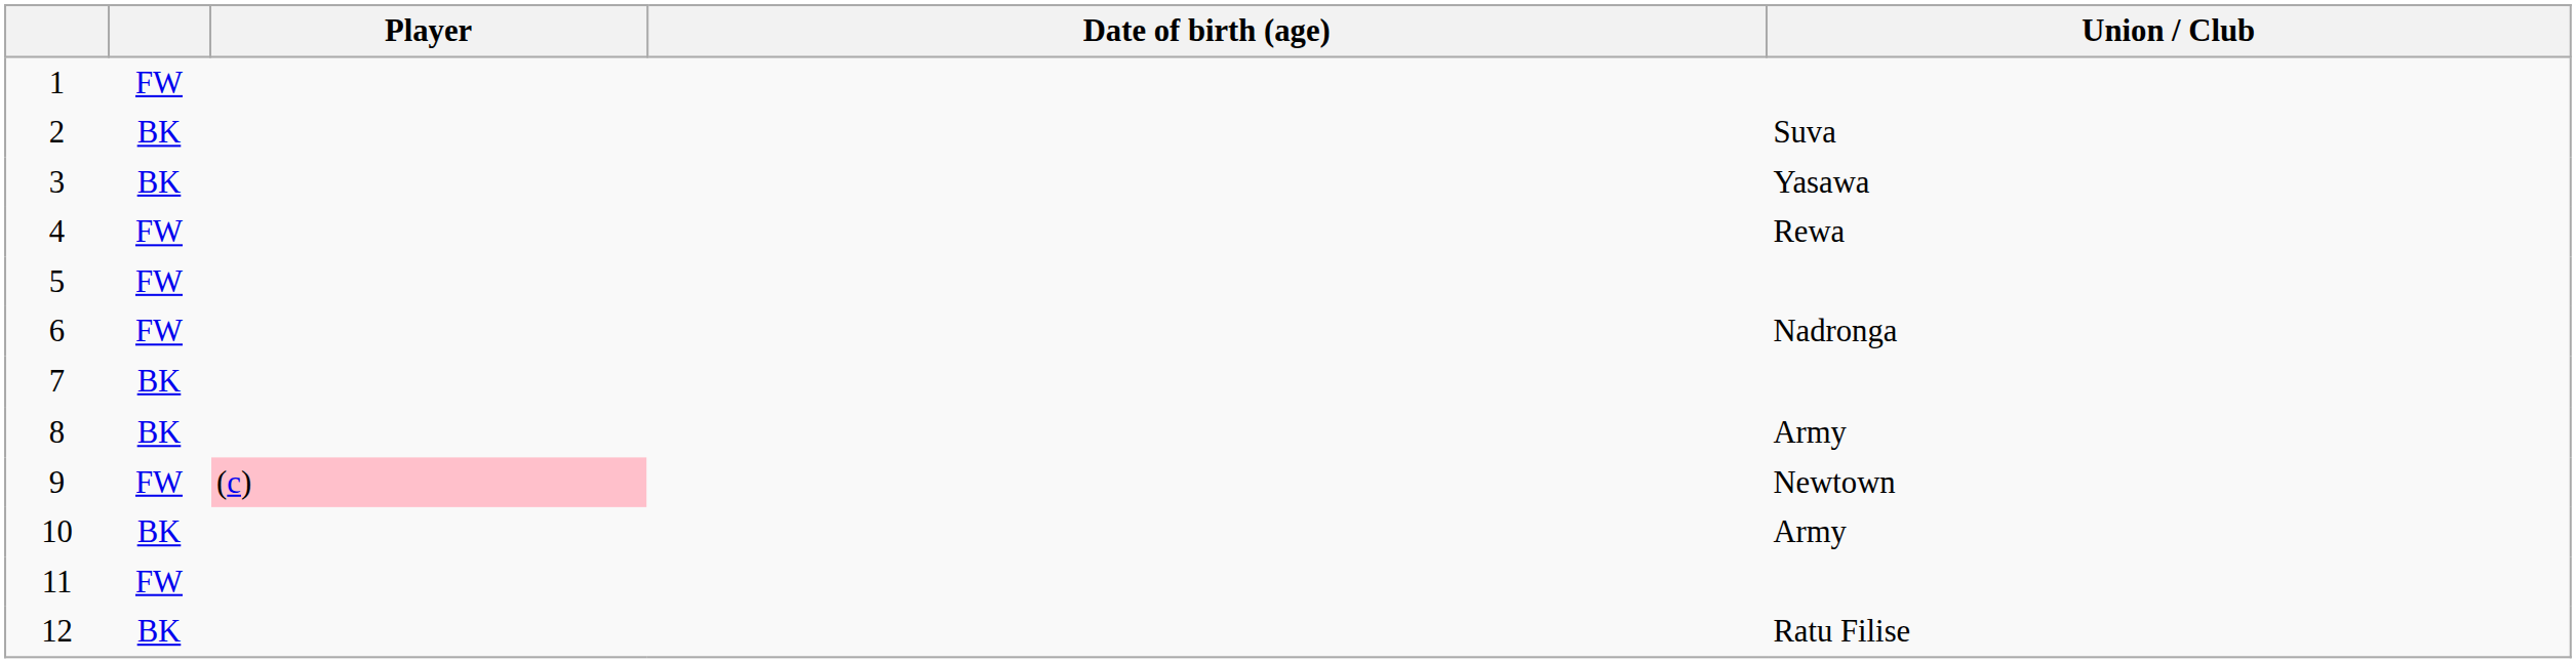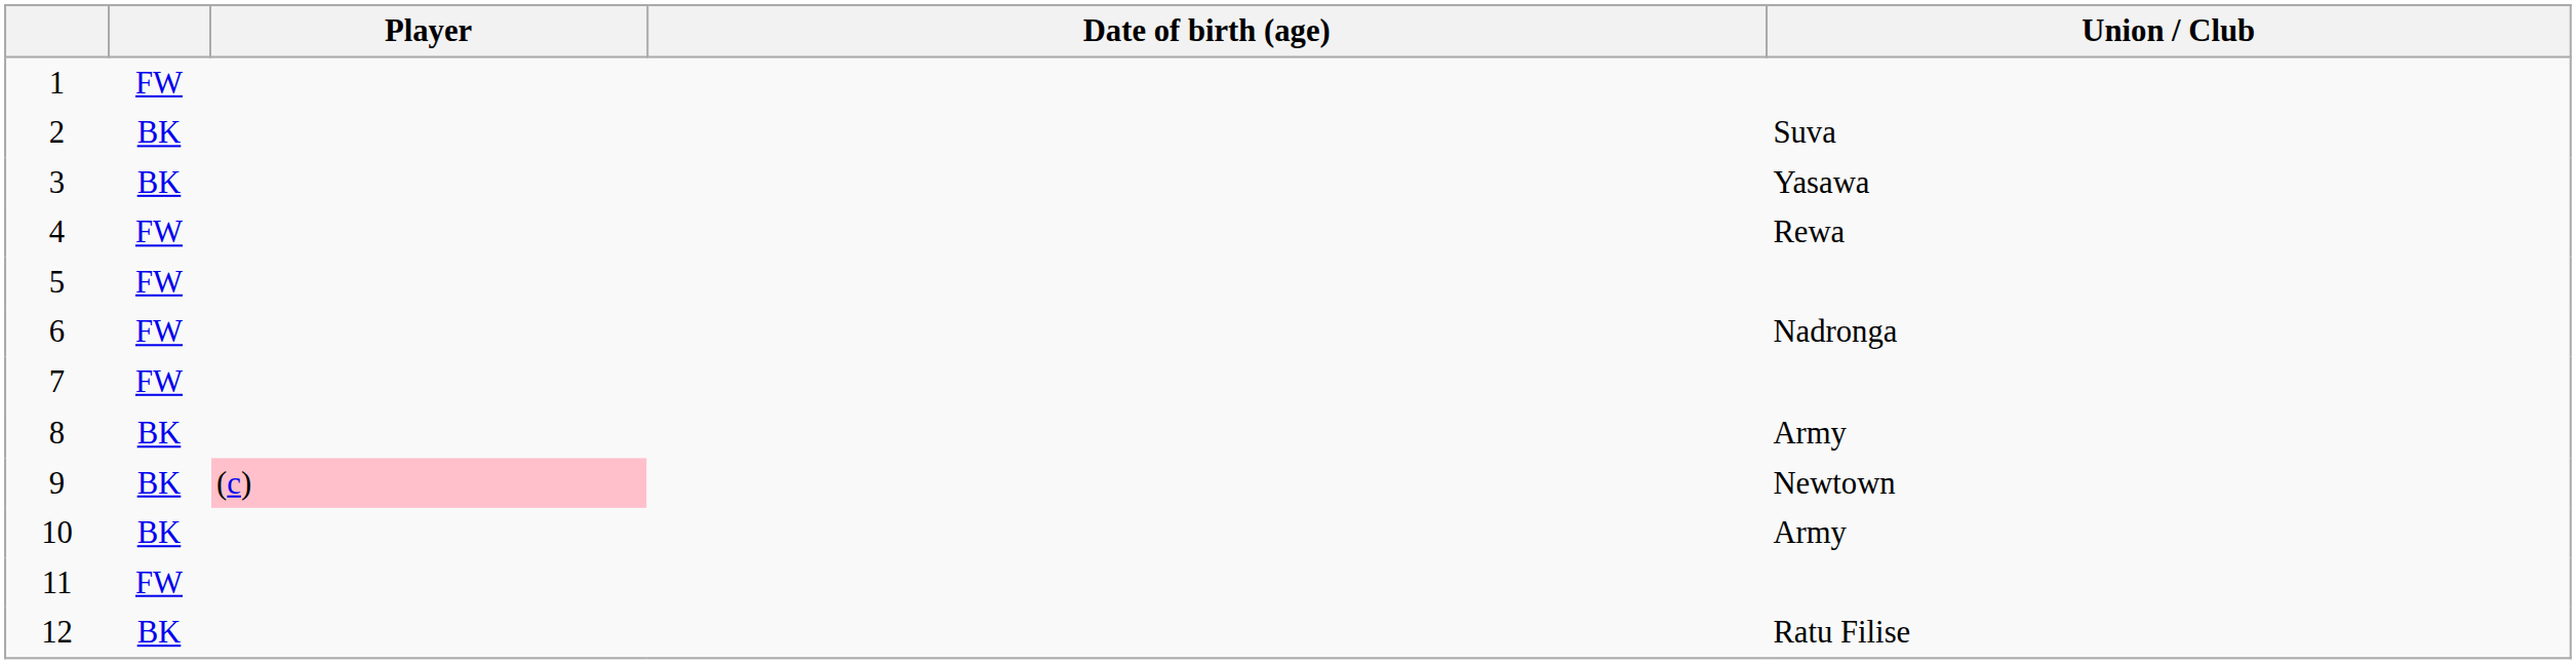7 | column 2: BK -> FW
9 | column 2: FW -> BK
